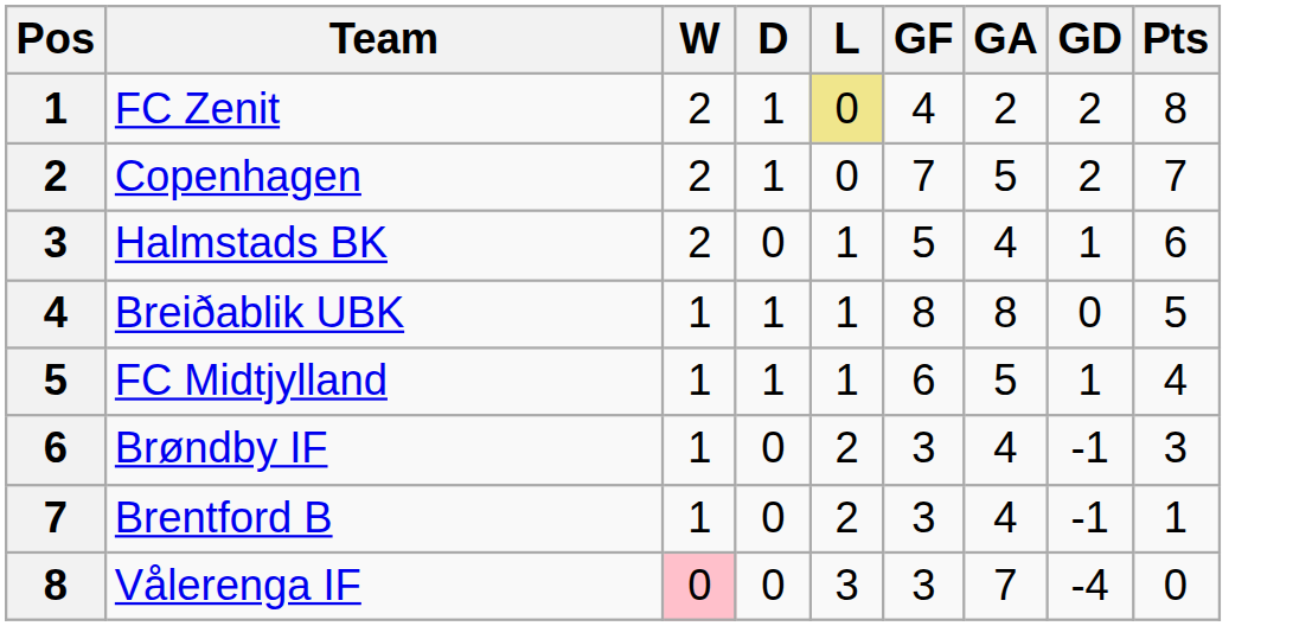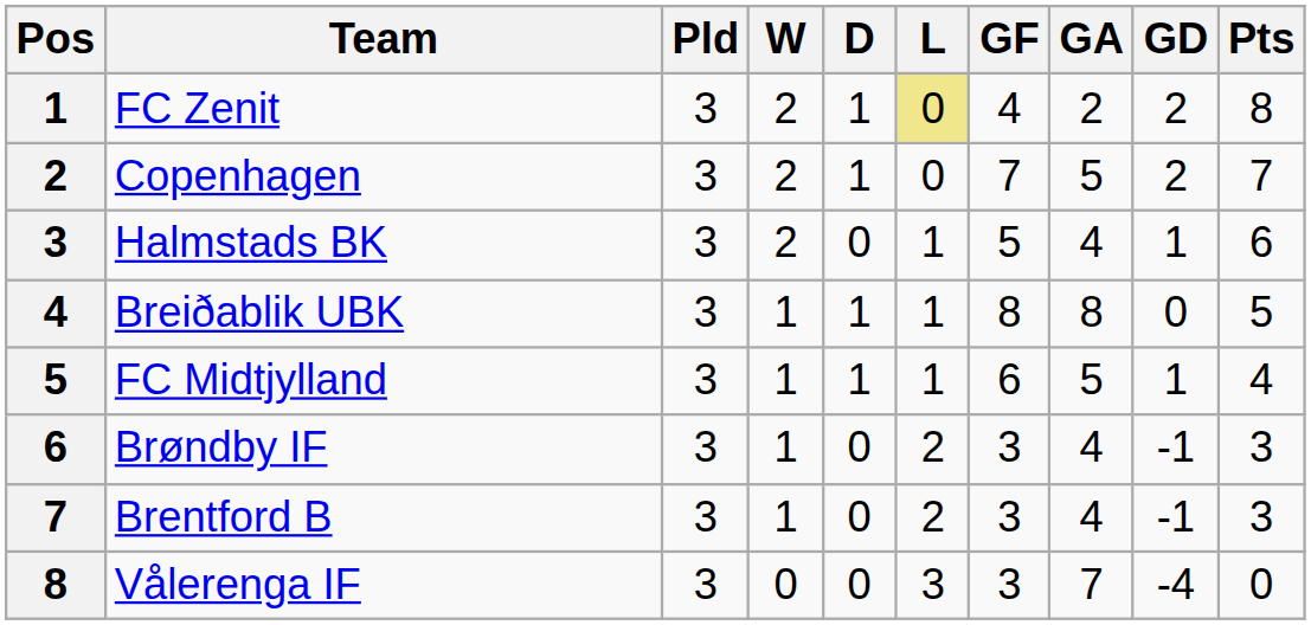+ column: Pld | 3 | 3 | 3 | 3 | 3 | 3 | 3 | 3
Brentford B | Pts: 1 -> 3
Vålerenga IF | W: pink background -> no background
